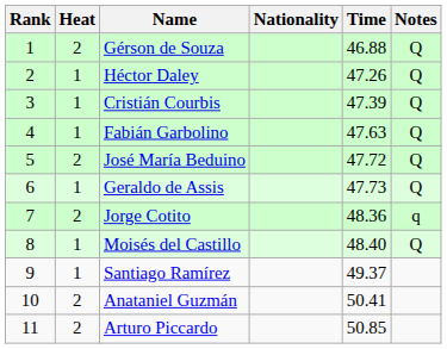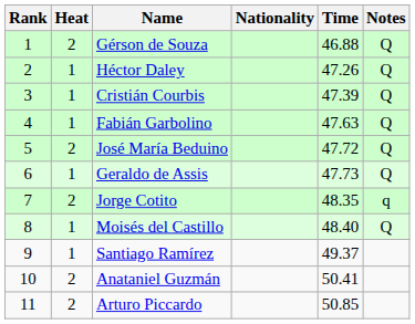Jorge Cotito | Time: 48.36 -> 48.35
